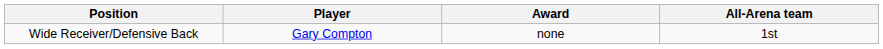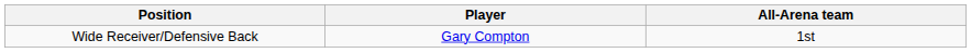- column: Award | none
